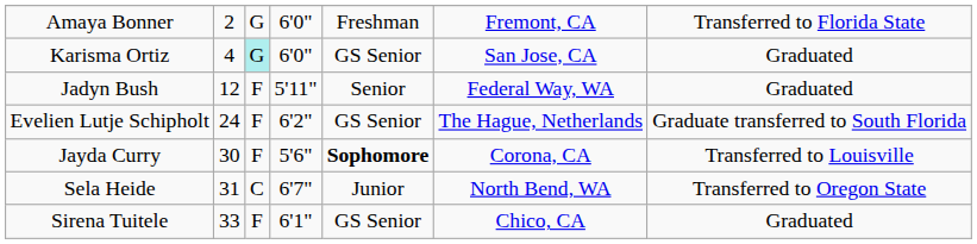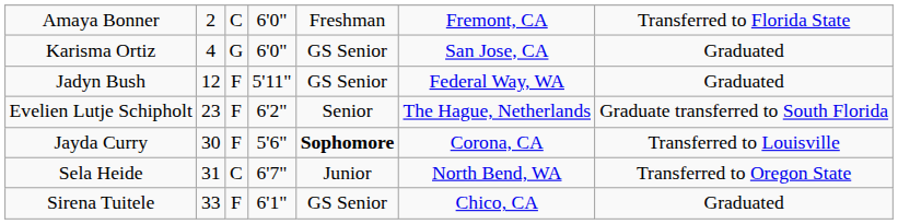Amaya Bonner | column 3: G -> C
Karisma Ortiz | column 3: paleturquoise background -> no background
Jadyn Bush | column 5: Senior -> GS Senior
Evelien Lutje Schipholt | column 2: 24 -> 23
Evelien Lutje Schipholt | column 5: GS Senior -> Senior
